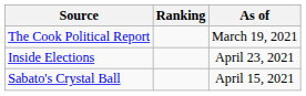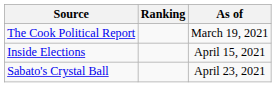Inside Elections | As of: April 23, 2021 -> April 15, 2021
Sabato's Crystal Ball | As of: April 15, 2021 -> April 23, 2021
